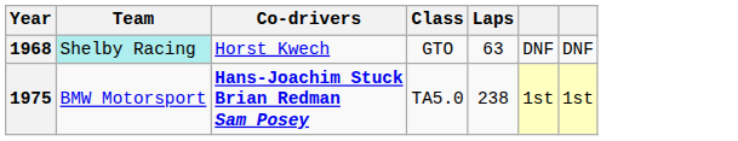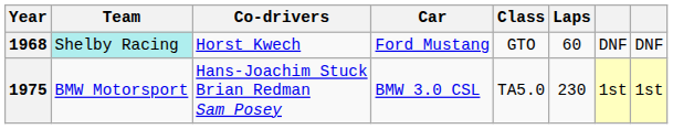+ column: Car | Ford Mustang | BMW 3.0 CSL
1968 | Laps: 63 -> 60
1975 | Co-drivers: bold -> normal
1975 | Laps: 238 -> 230
